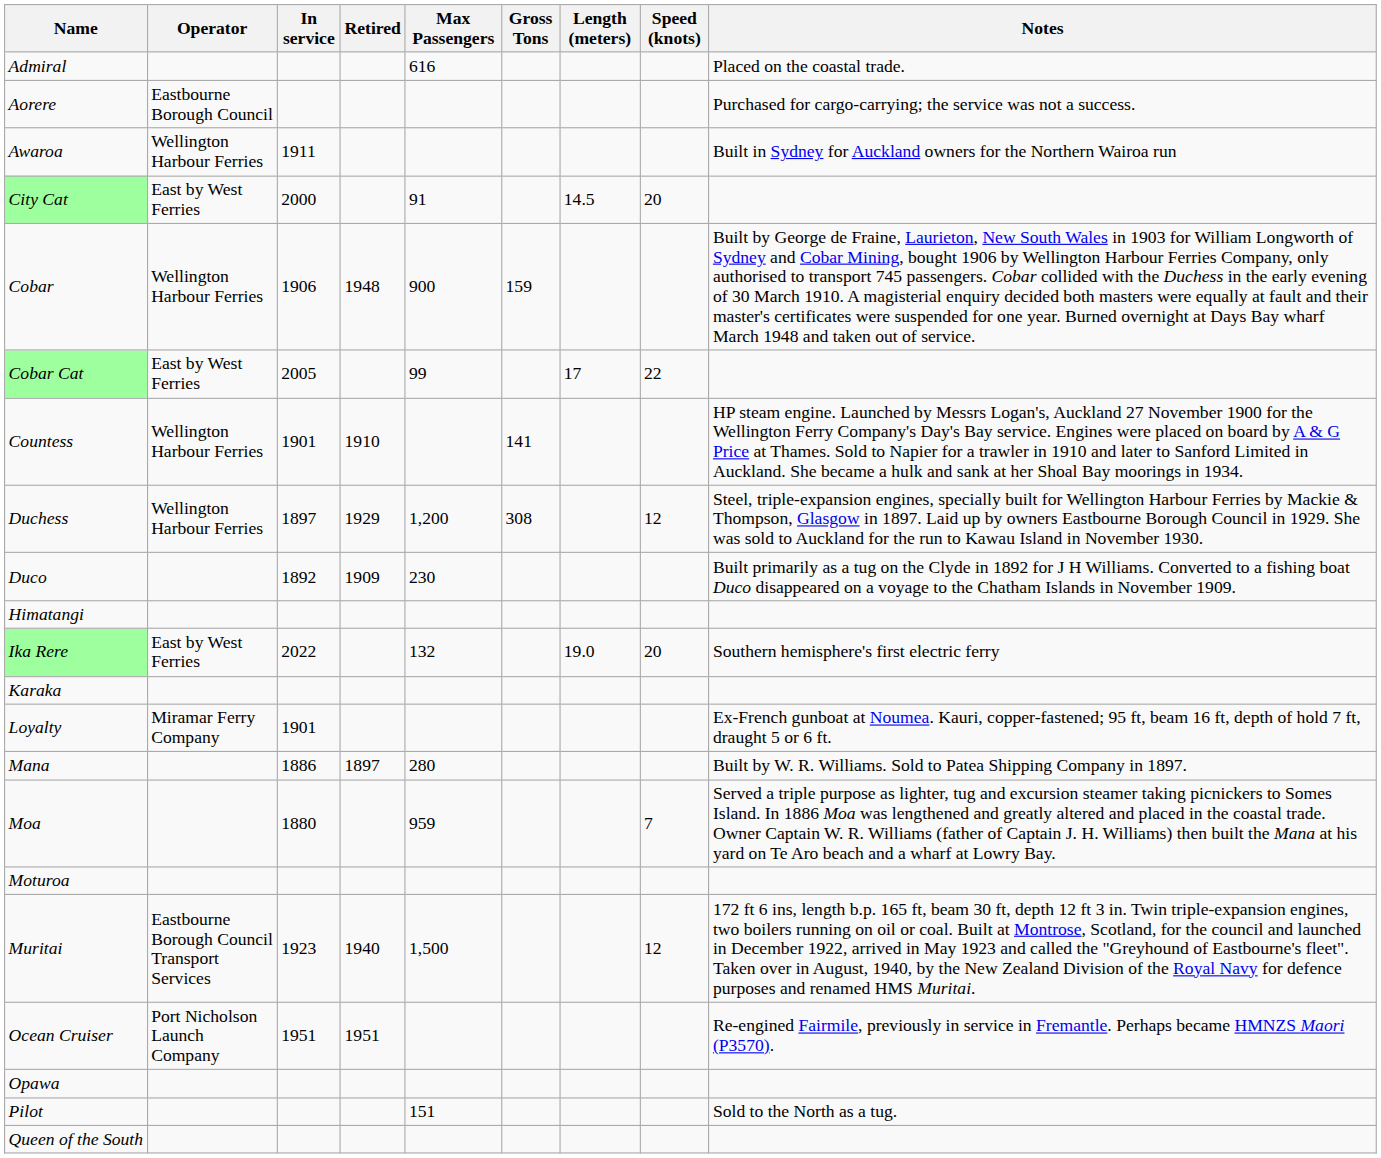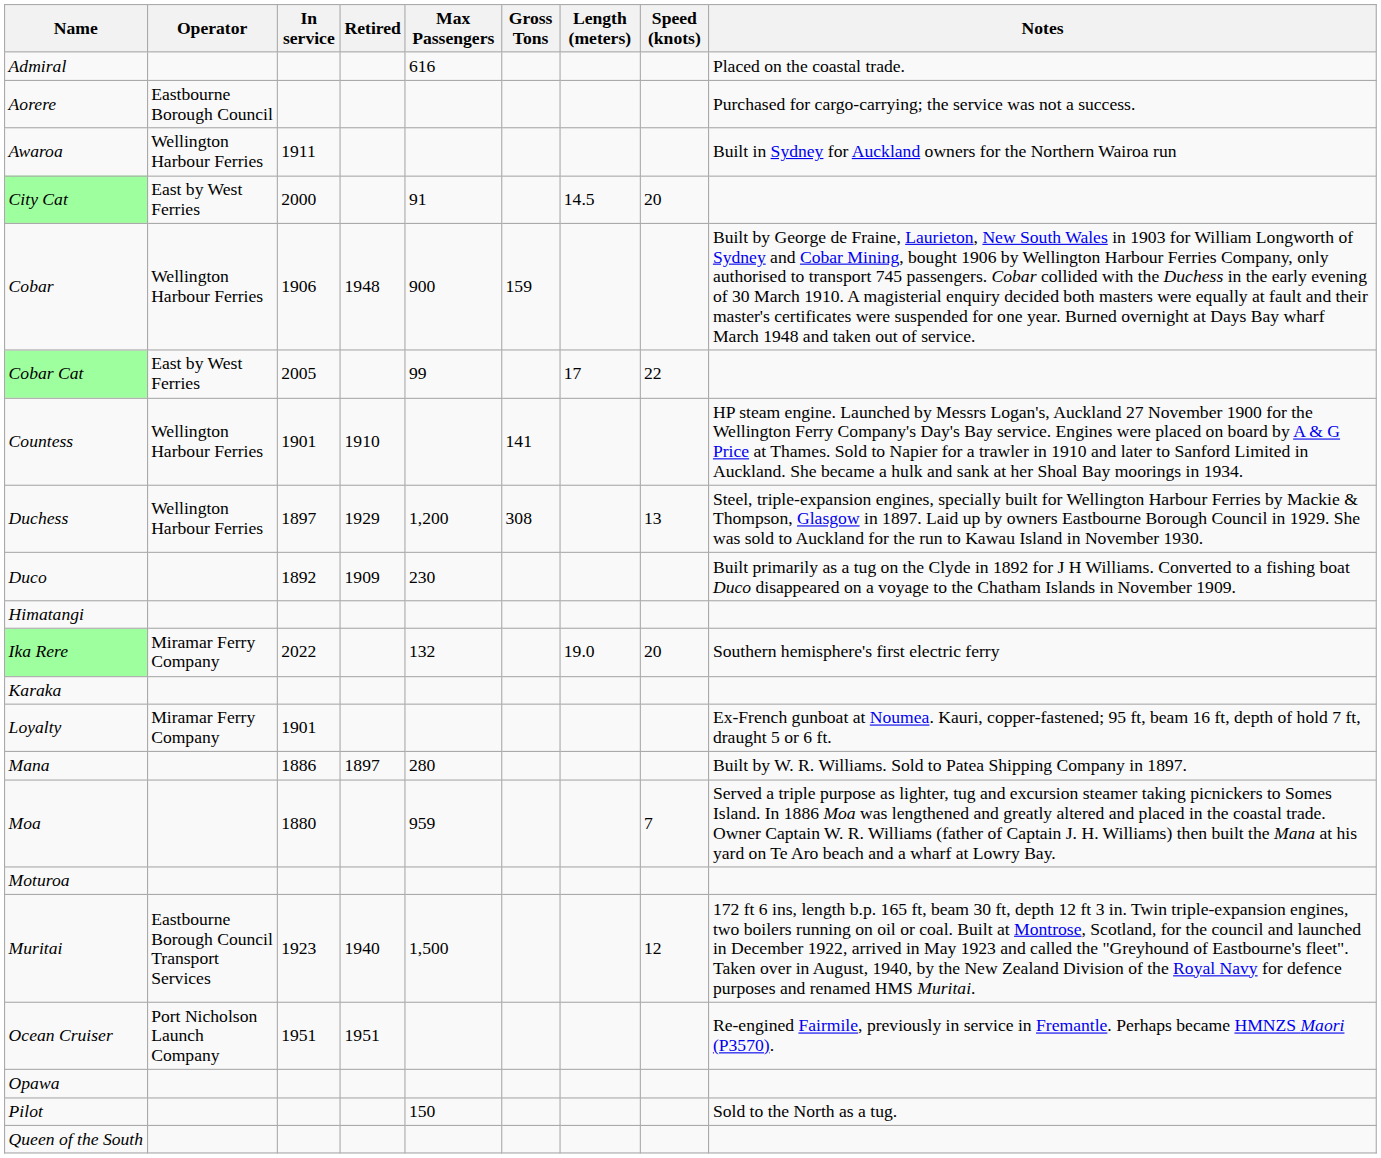Duchess | Speed (knots): 12 -> 13
Ika Rere | Operator: East by West Ferries -> Miramar Ferry Company
Pilot | Max Passengers: 151 -> 150
